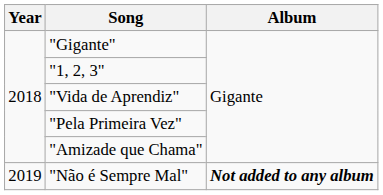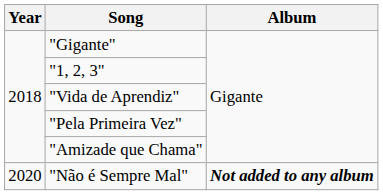"Não é Sempre Mal" | Year: 2019 -> 2020
